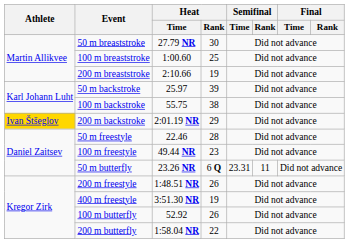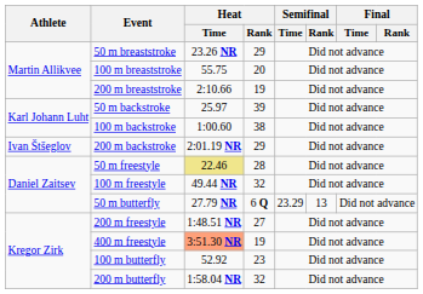50 m breaststroke | Heat / Time: 27.79 NR -> 23.26 NR
50 m breaststroke | Heat / Rank: 30 -> 29
100 m breaststroke | Heat / Time: 1:00.60 -> 55.75
100 m breaststroke | Heat / Rank: 25 -> 20
100 m backstroke | Heat / Time: 55.75 -> 1:00.60
200 m backstroke | Athlete: gold background -> no background
50 m freestyle | Heat / Time: no background -> khaki background
100 m freestyle | Heat / Rank: 23 -> 32
50 m butterfly | Heat / Time: 23.26 NR -> 27.79 NR
50 m butterfly | Semifinal / Time: 23.31 -> 23.29
50 m butterfly | Semifinal / Rank: 11 -> 13
200 m freestyle | Heat / Rank: 26 -> 27
400 m freestyle | Heat / Time: no background -> lightsalmon background
100 m butterfly | Heat / Rank: 26 -> 23
200 m butterfly | Heat / Rank: 22 -> 32
